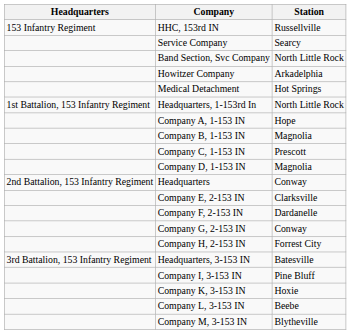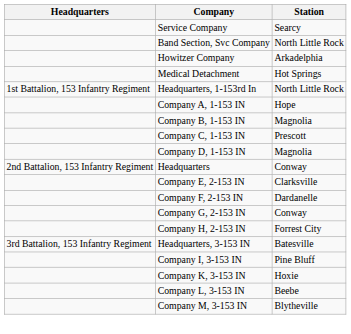- row: 153 Infantry Regiment | HHC, 153rd IN | Russellville
